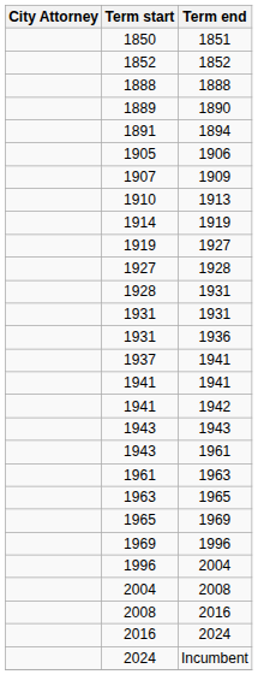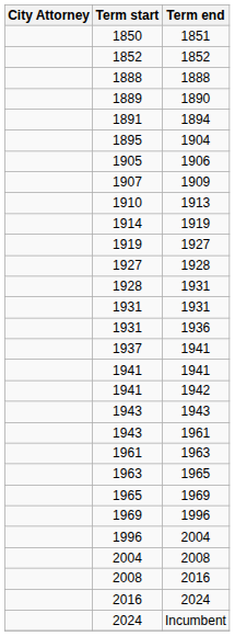+ row: 1895 | 1904
